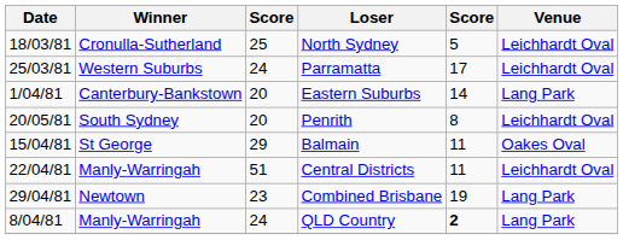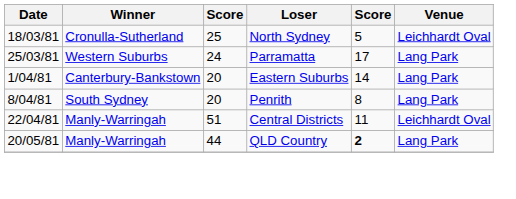Parramatta | Venue: Leichhardt Oval -> Lang Park
Penrith | Date: 20/05/81 -> 8/04/81
Penrith | Venue: Leichhardt Oval -> Lang Park
- row: 15/04/81 | St George | 29 | Balmain | 11 | Oakes Oval
- row: 29/04/81 | Newtown | 23 | Combined Brisbane | 19 | Lang Park
QLD Country | Date: 8/04/81 -> 20/05/81
QLD Country | column 3: 24 -> 44
